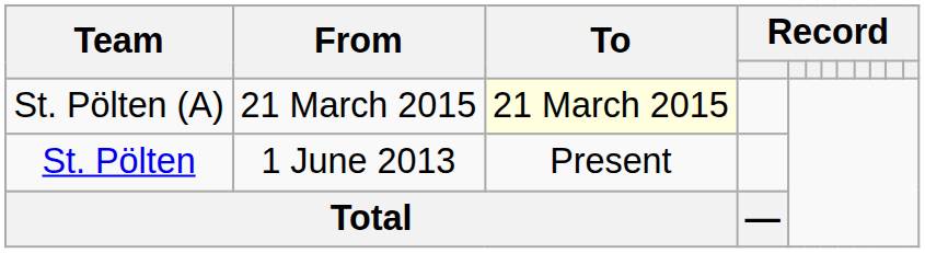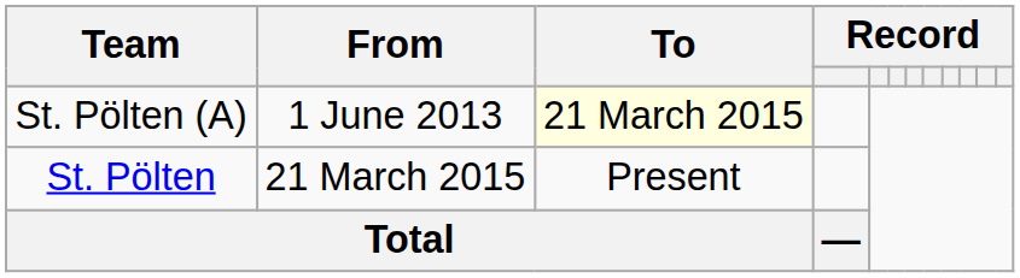St. Pölten (A) | From: 21 March 2015 -> 1 June 2013
St. Pölten | From: 1 June 2013 -> 21 March 2015
